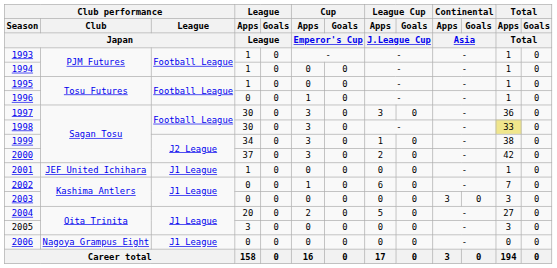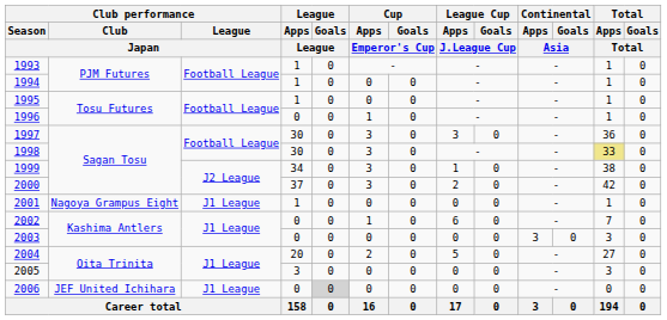2001 | Club performance / Club / Japan: JEF United Ichihara -> Nagoya Grampus Eight
2006 | Club performance / Club / Japan: Nagoya Grampus Eight -> JEF United Ichihara
2006 | League / Goals / League: no background -> lightgrey background
